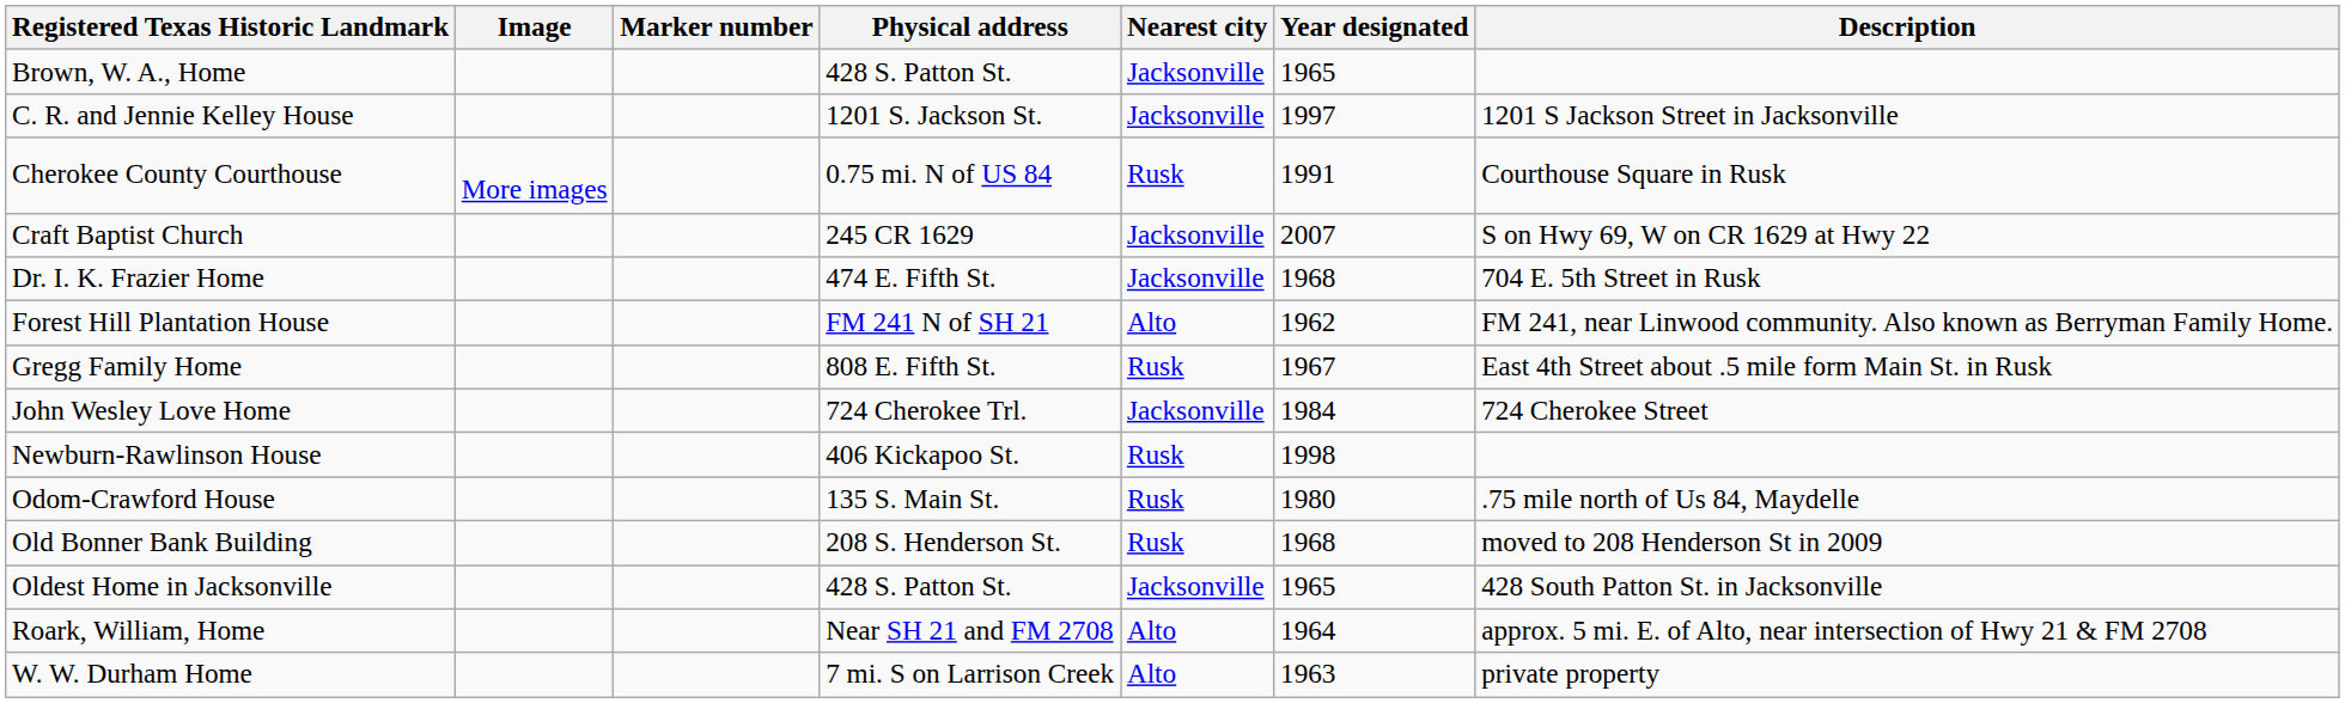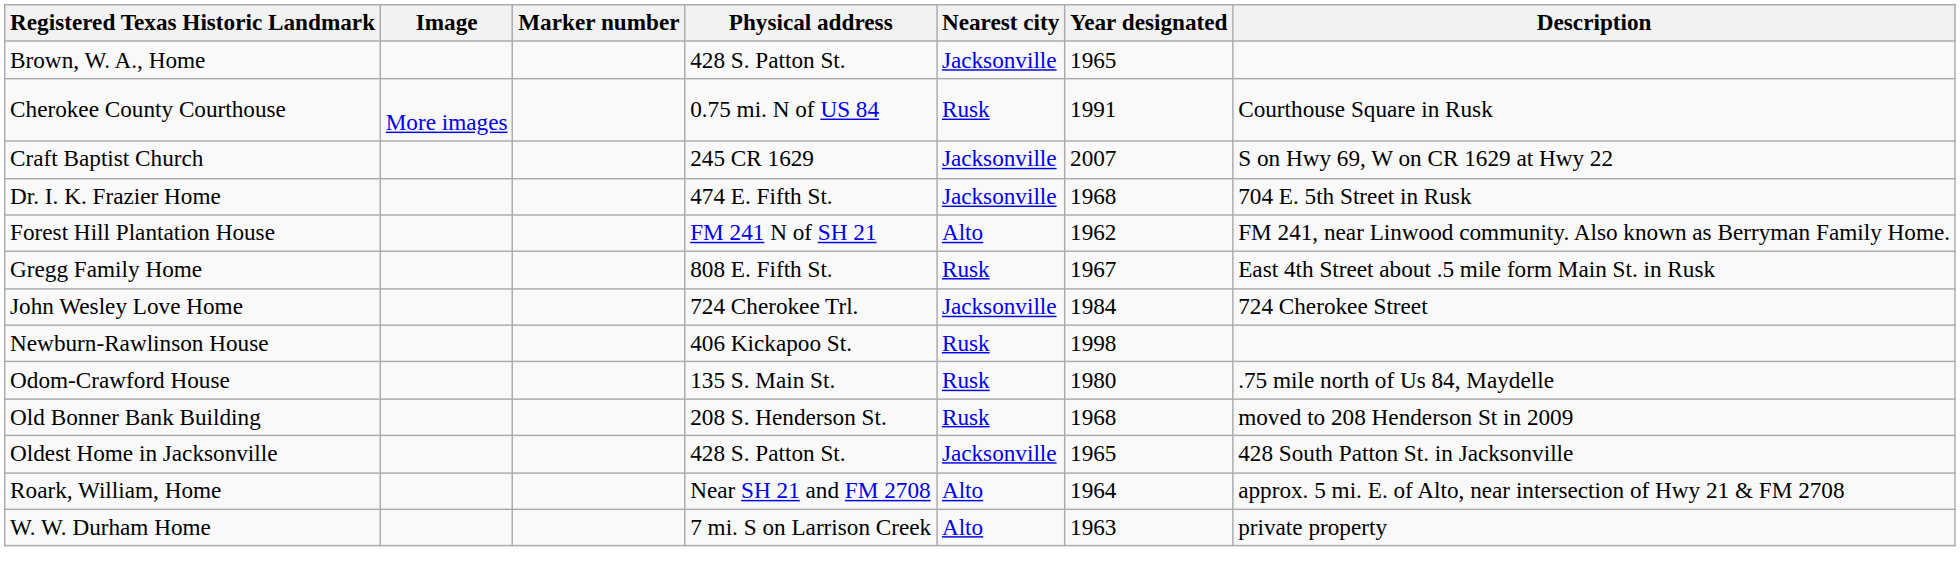- row: C. R. and Jennie Kelley House | 1201 S. Jackson St. | Jacksonville | 1997 | 1201 S Jackson Street in Jacksonville
